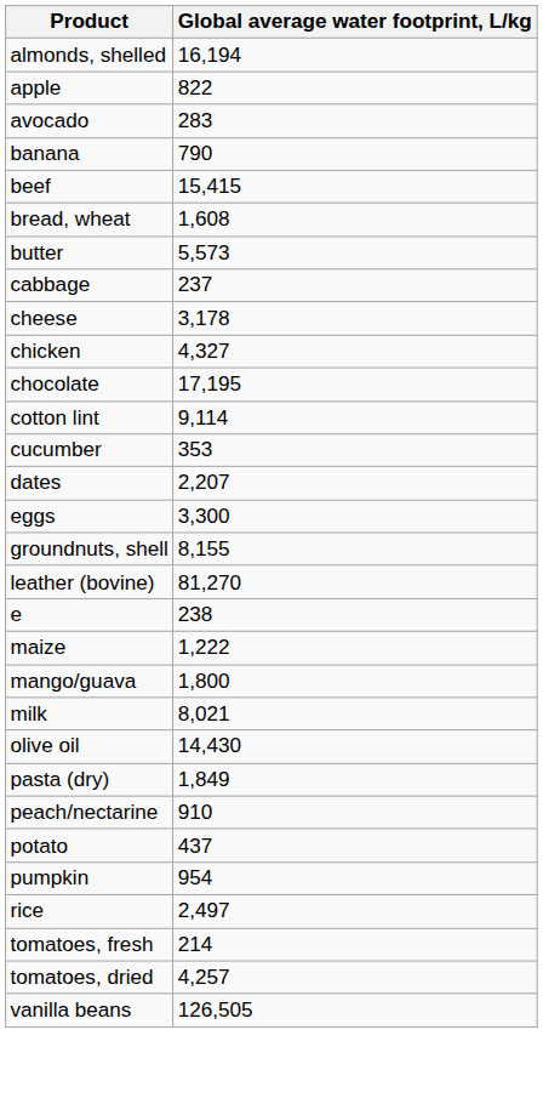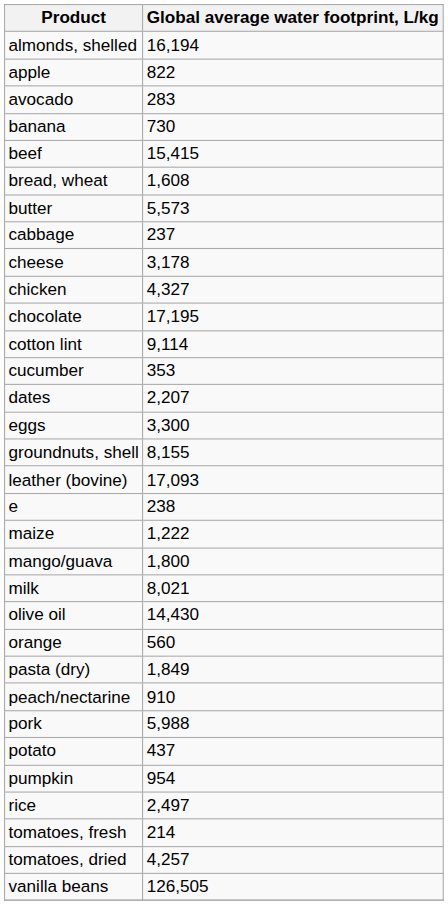banana | Global average water footprint, L/kg: 790 -> 730
leather (bovine) | Global average water footprint, L/kg: 81,270 -> 17,093
+ row: orange | 560
+ row: pork | 5,988
